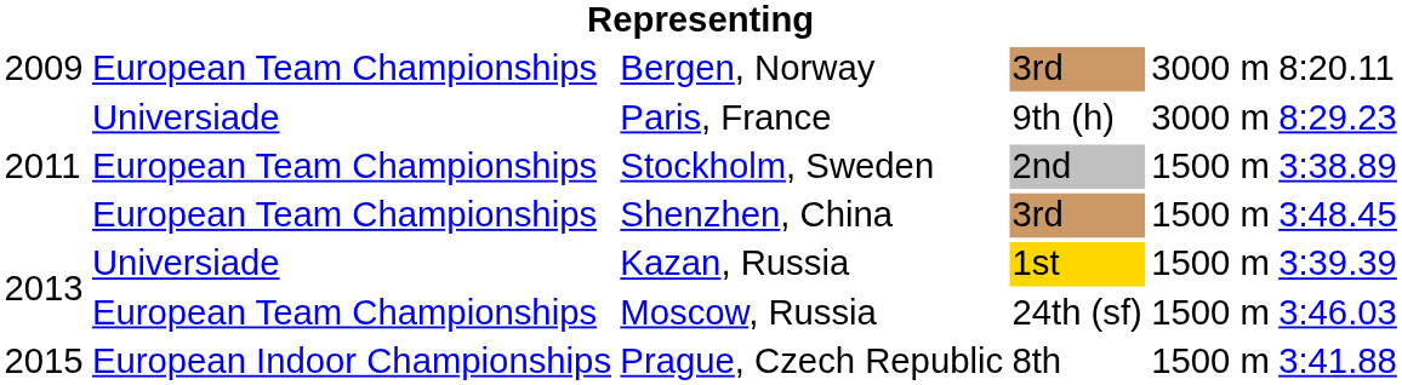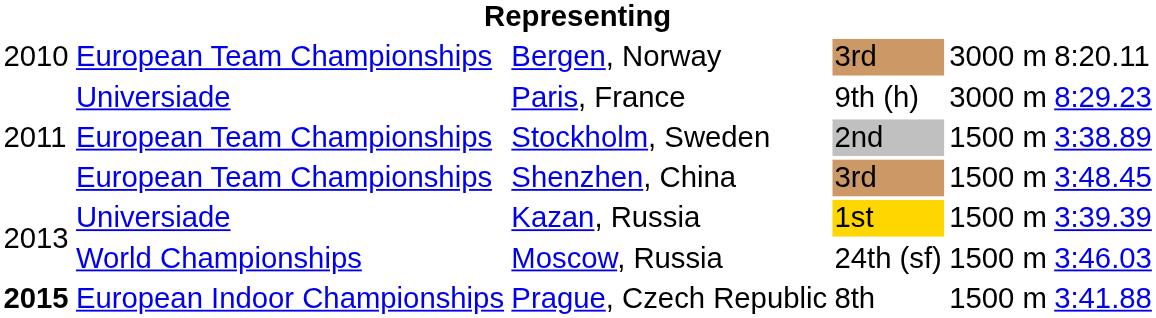Bergen, Norway | column 1: 2009 -> 2010
Moscow, Russia | column 2: European Team Championships -> World Championships
Prague, Czech Republic | column 1: normal -> bold
